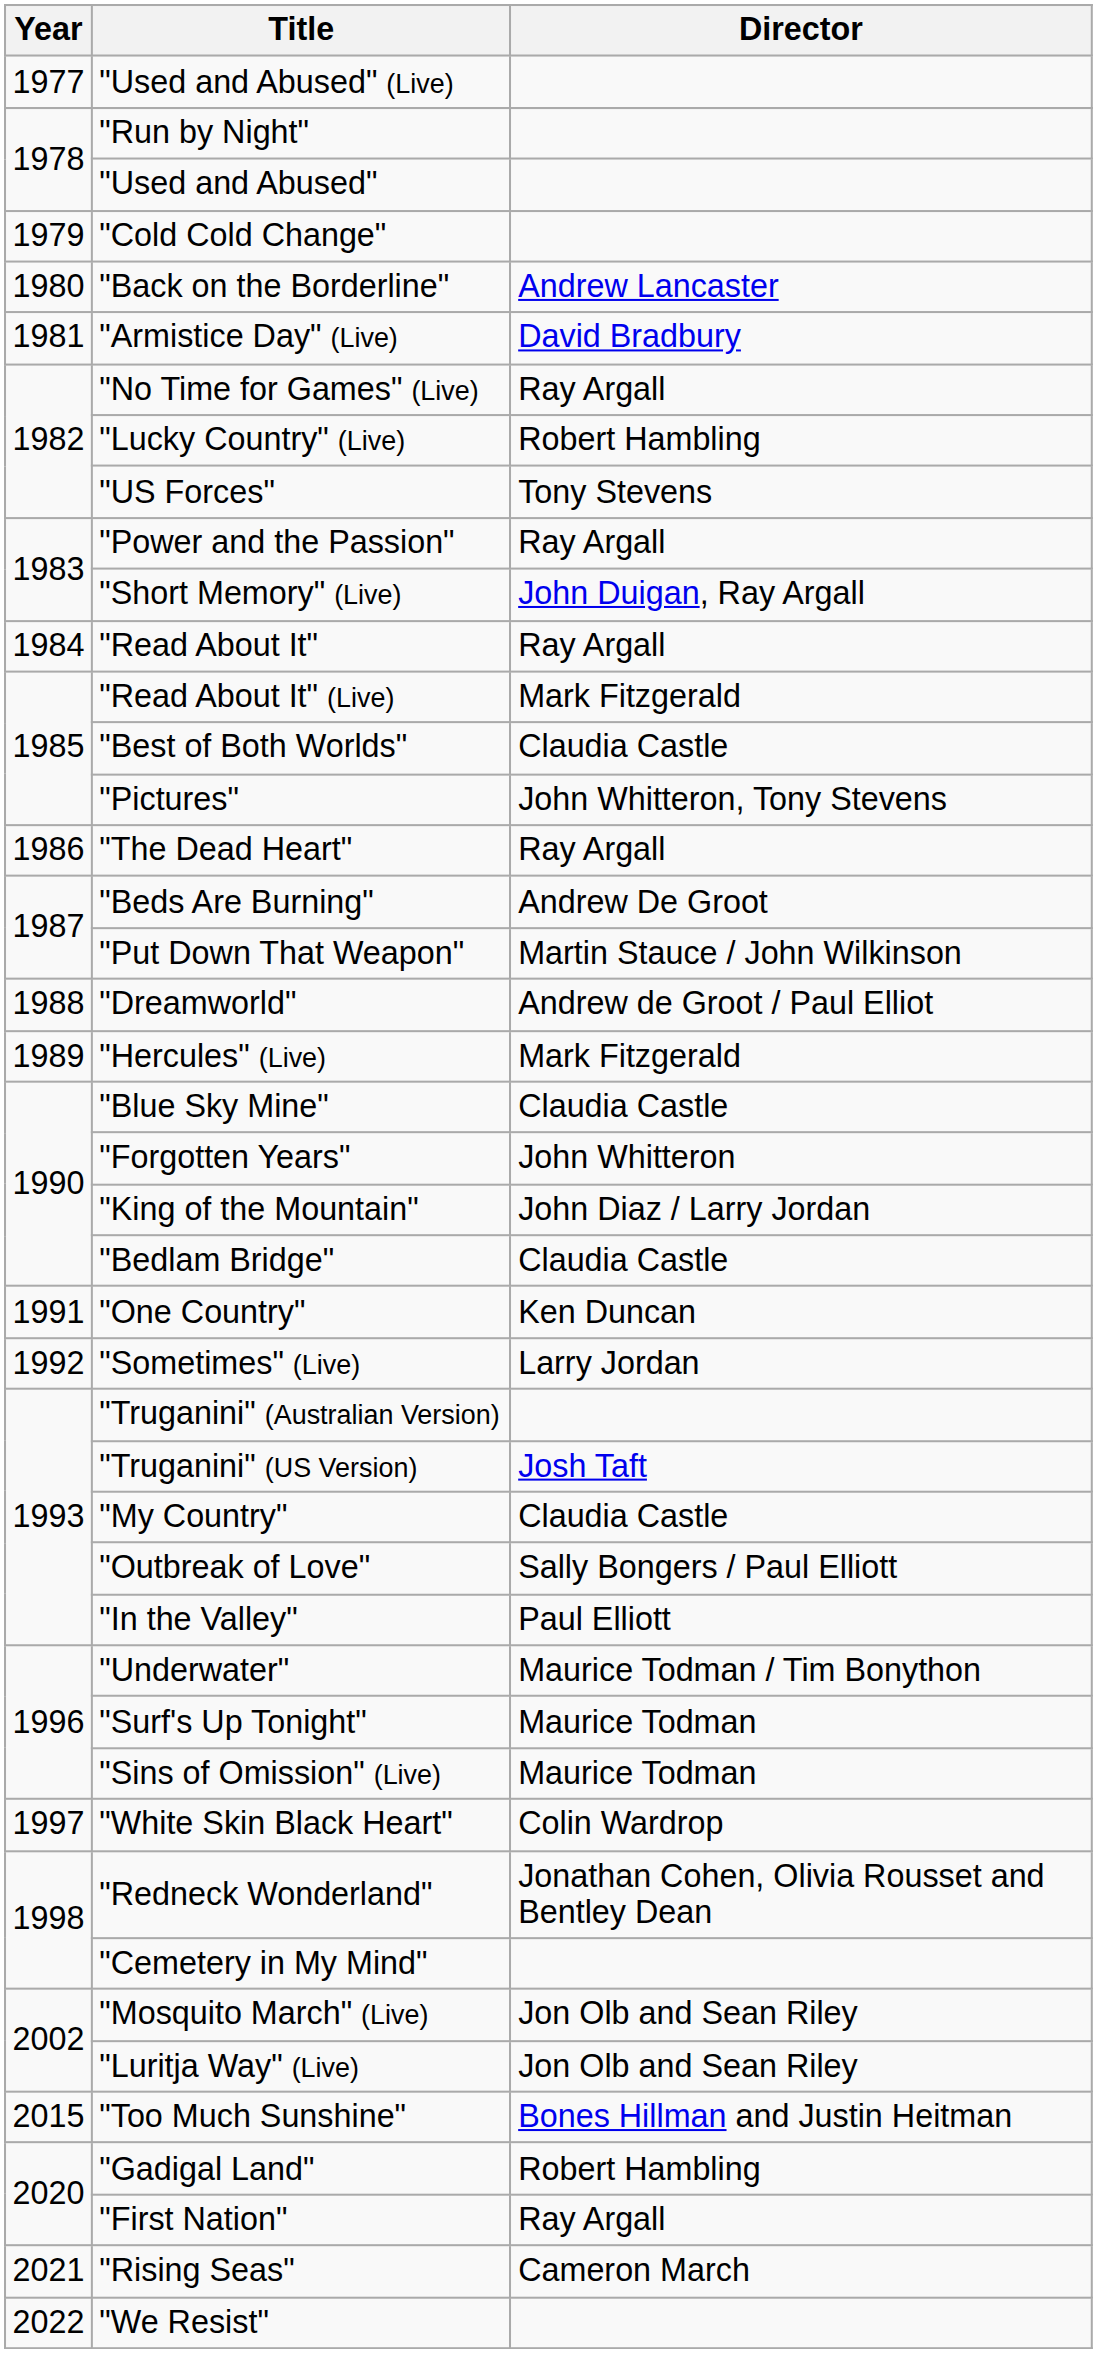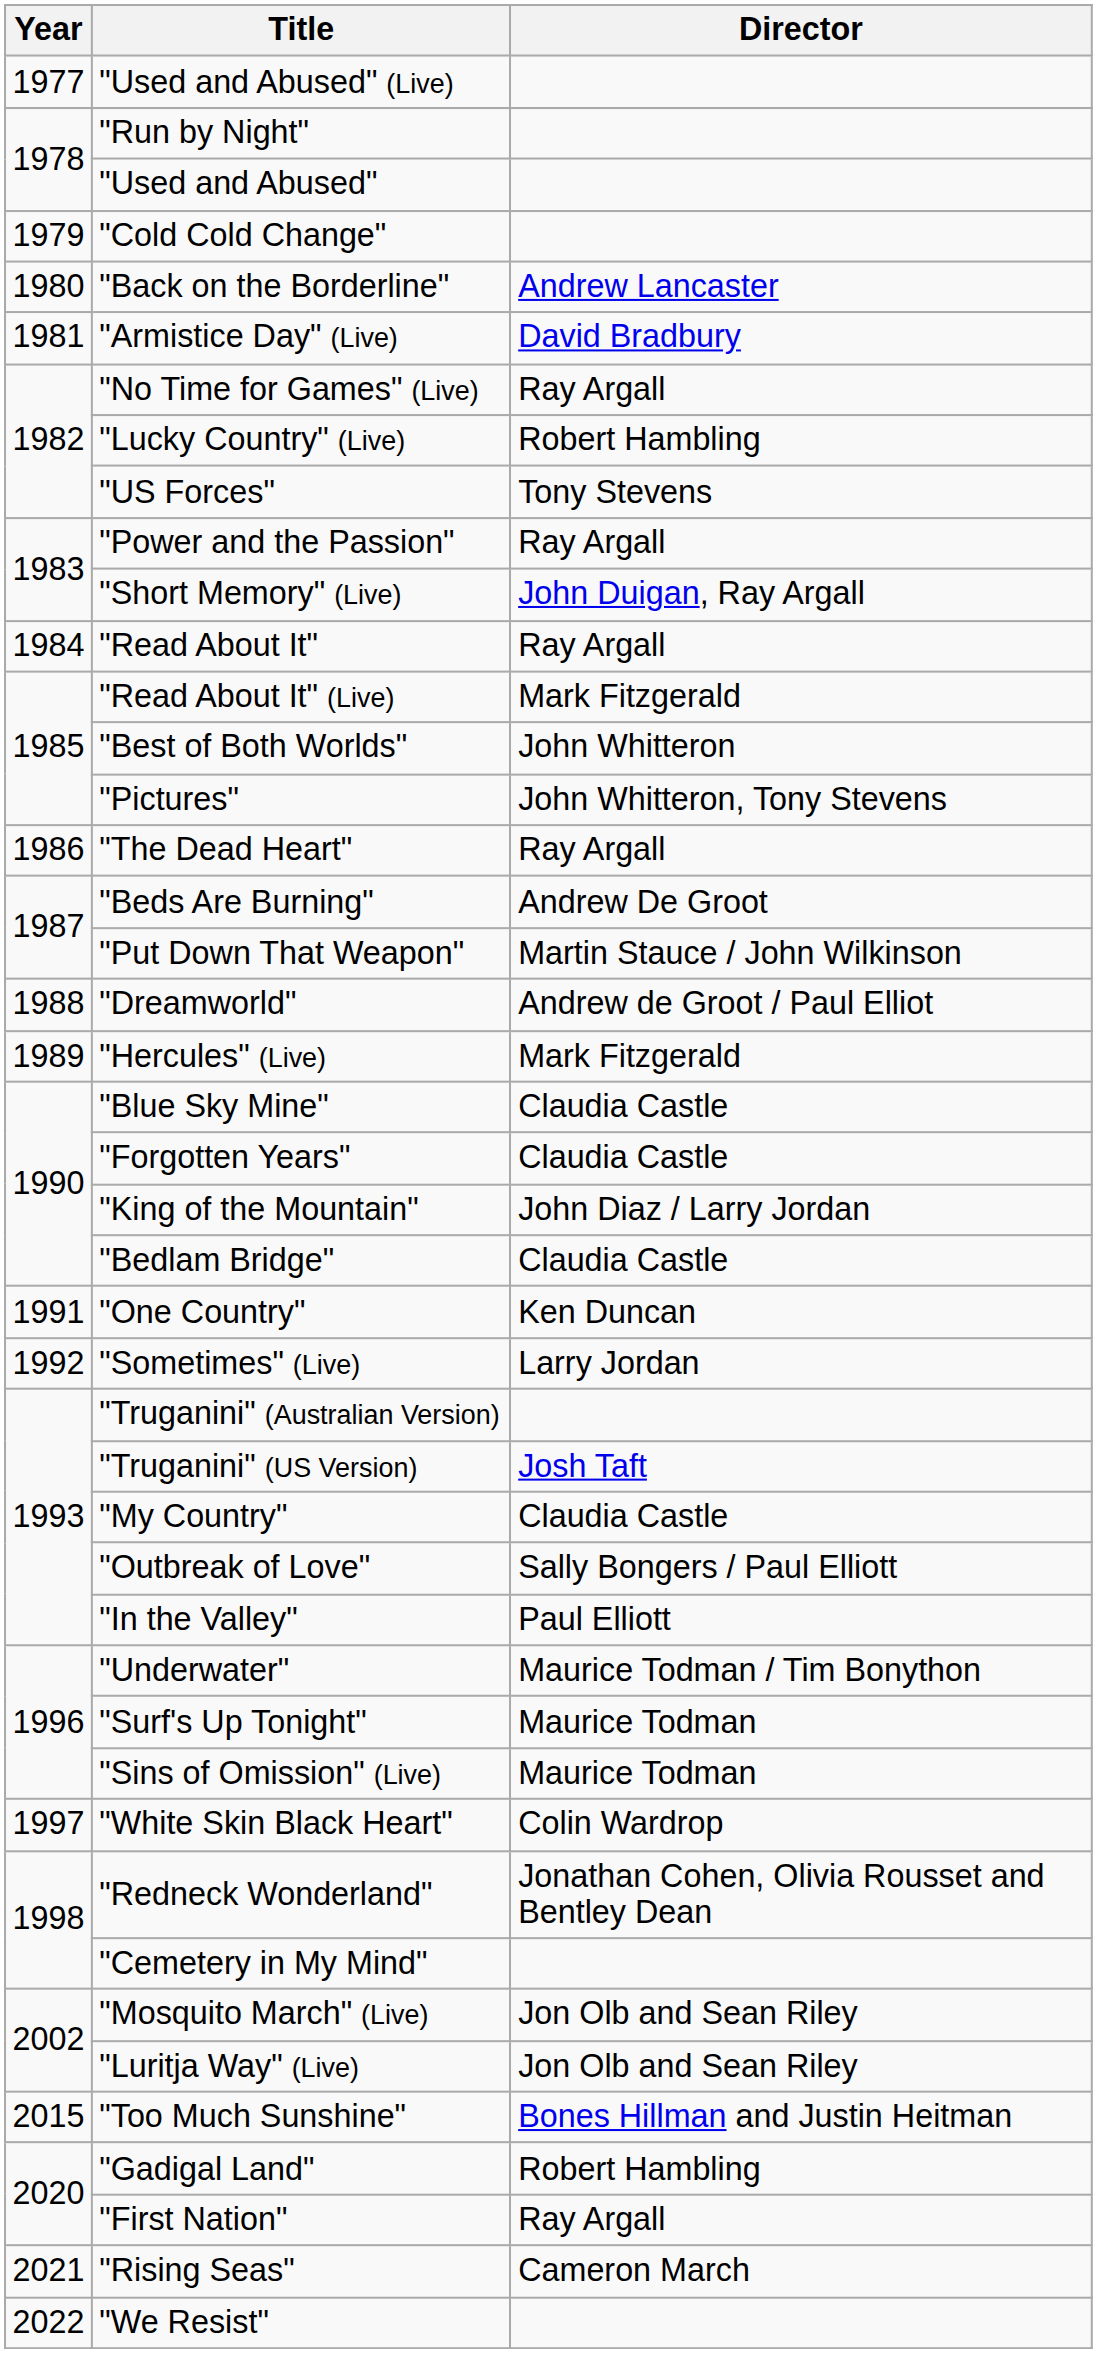"Best of Both Worlds" | Director: Claudia Castle -> John Whitteron
"Forgotten Years" | Director: John Whitteron -> Claudia Castle
